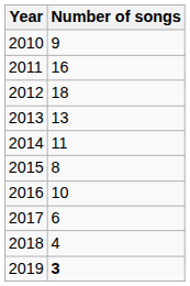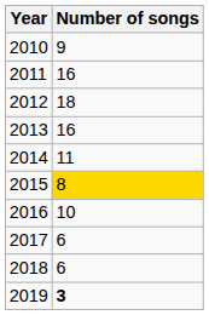2013 | Number of songs: 13 -> 16
2015 | Number of songs: no background -> gold background
2018 | Number of songs: 4 -> 6
